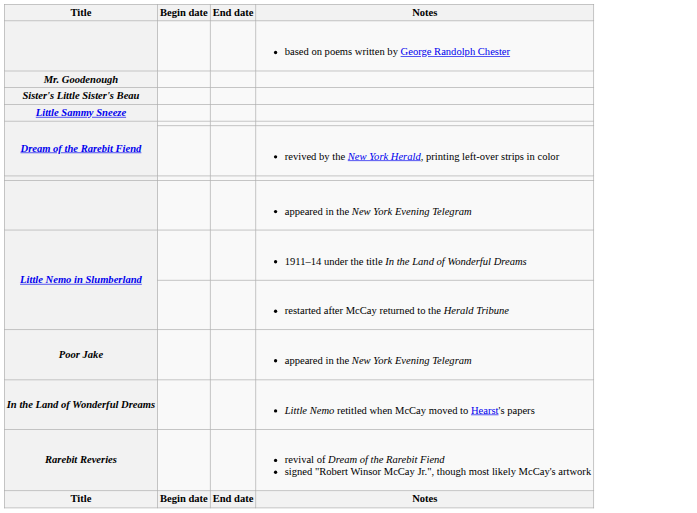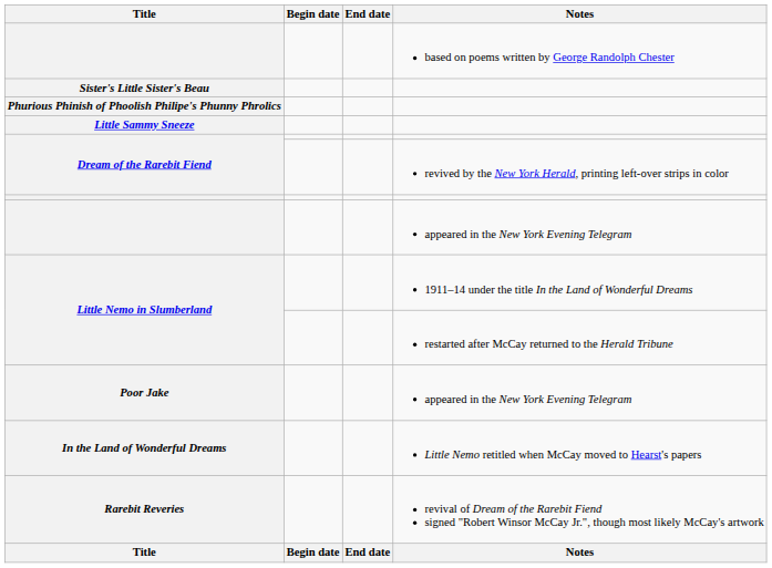- row: Mr. Goodenough
+ row: Phurious Phinish of Phoolish Philipe's Phunny Phrolics
